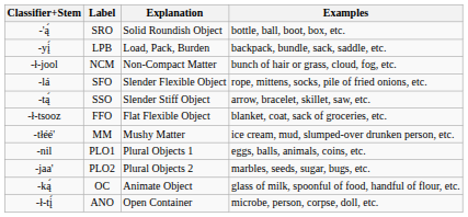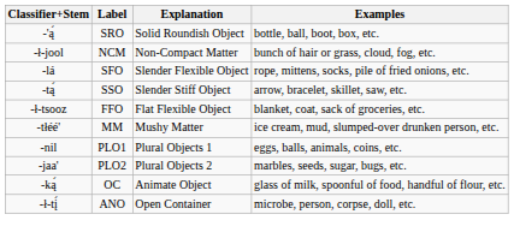- row: -yį́ | LPB | Load, Pack, Burden | backpack, bundle, sack, saddle, etc.
